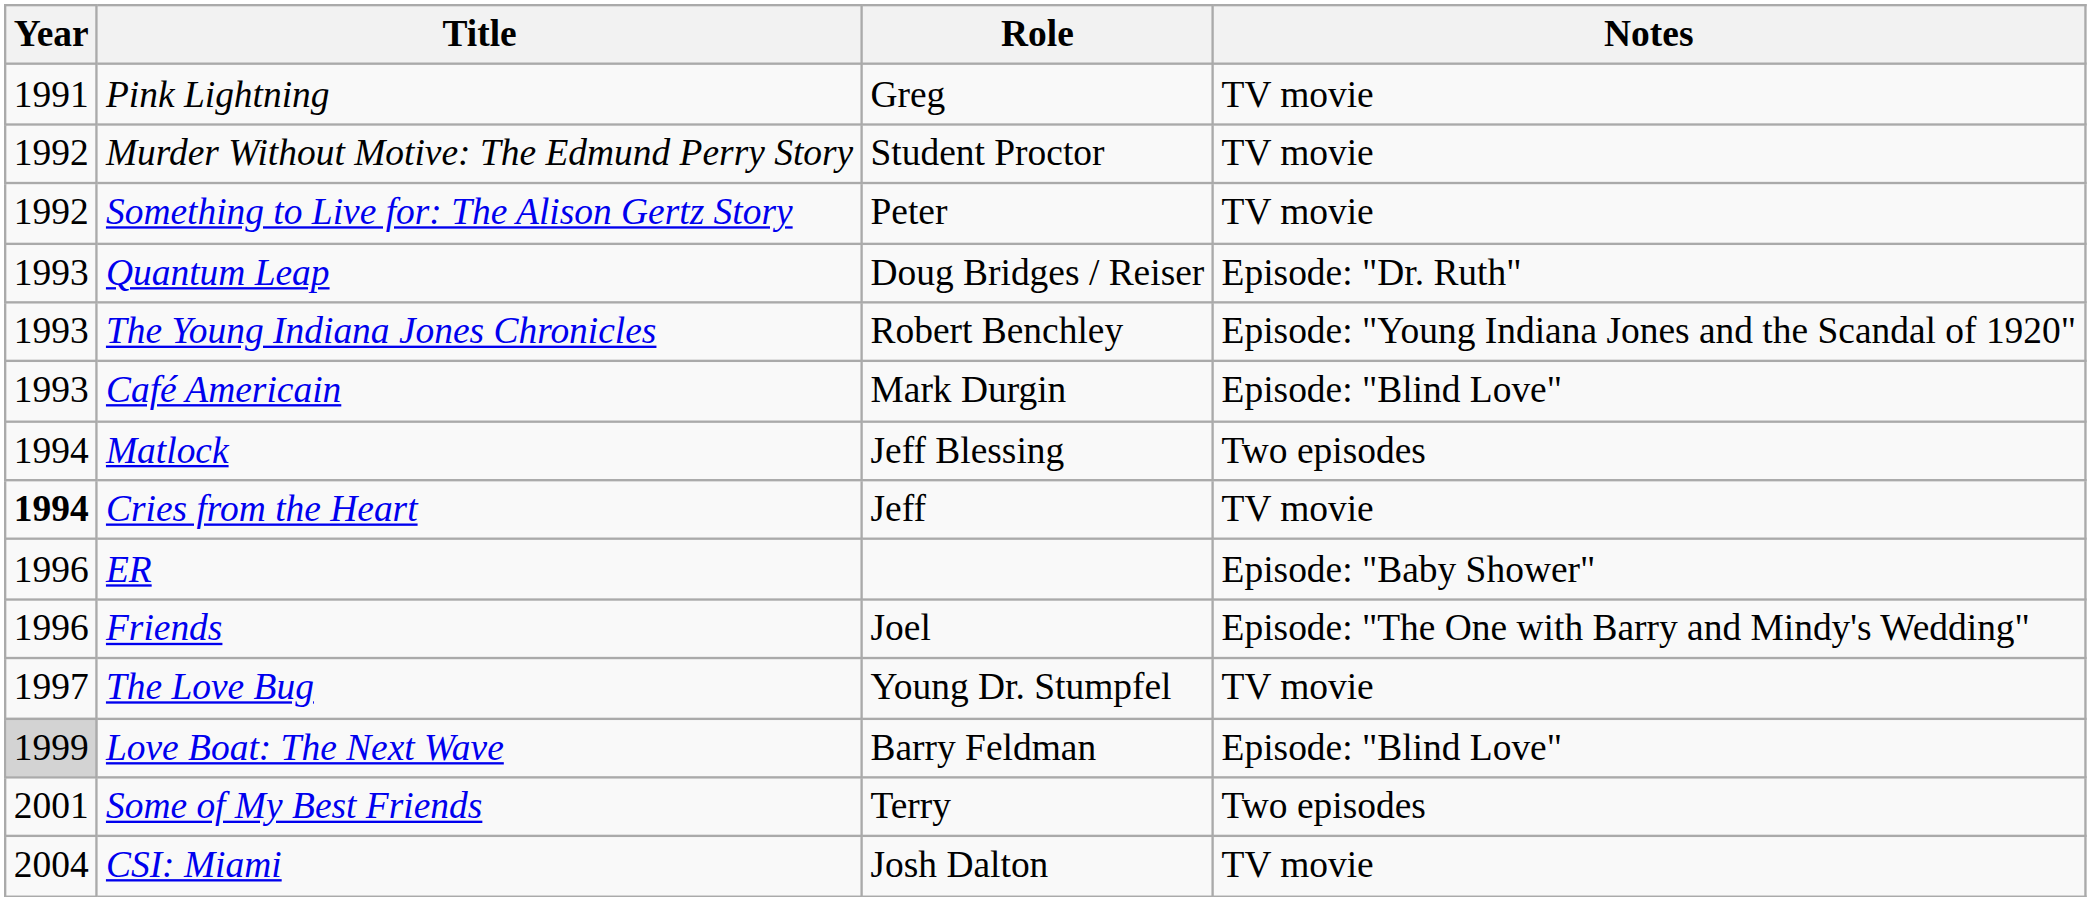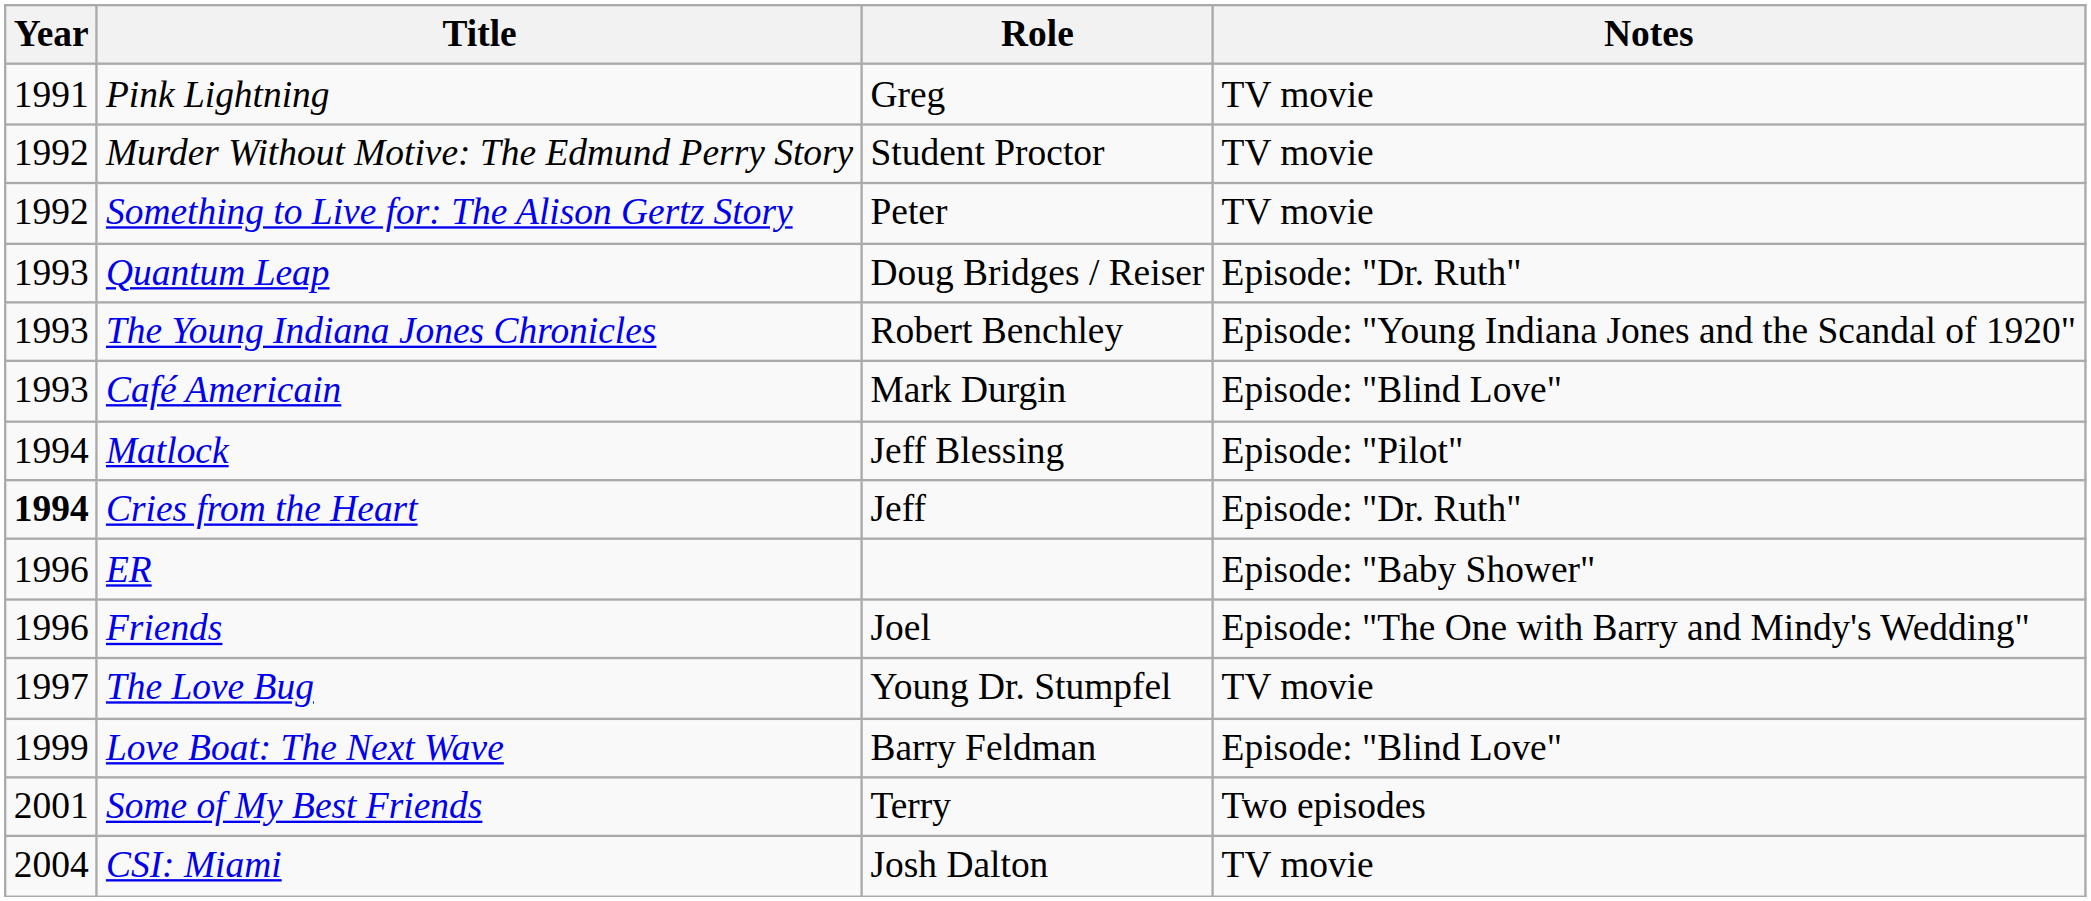Matlock | Notes: Two episodes -> Episode: "Pilot"
Cries from the Heart | Notes: TV movie -> Episode: "Dr. Ruth"
Love Boat: The Next Wave | Year: lightgrey background -> no background
